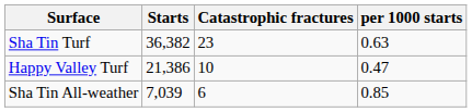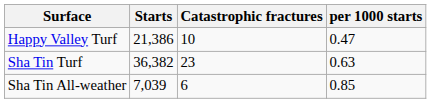rows swapped: Happy Valley Turf <-> Sha Tin Turf
